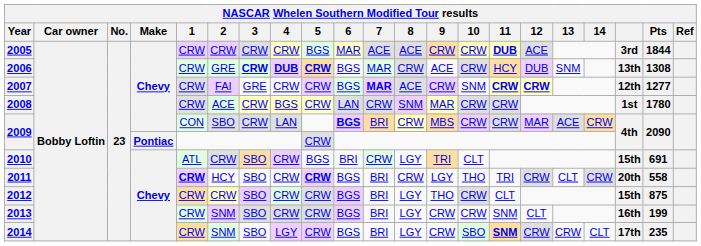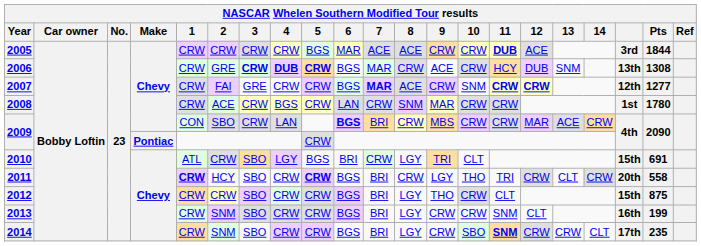2010 | 4: CRW -> LGY
2014 | 4: LGY -> CRW
